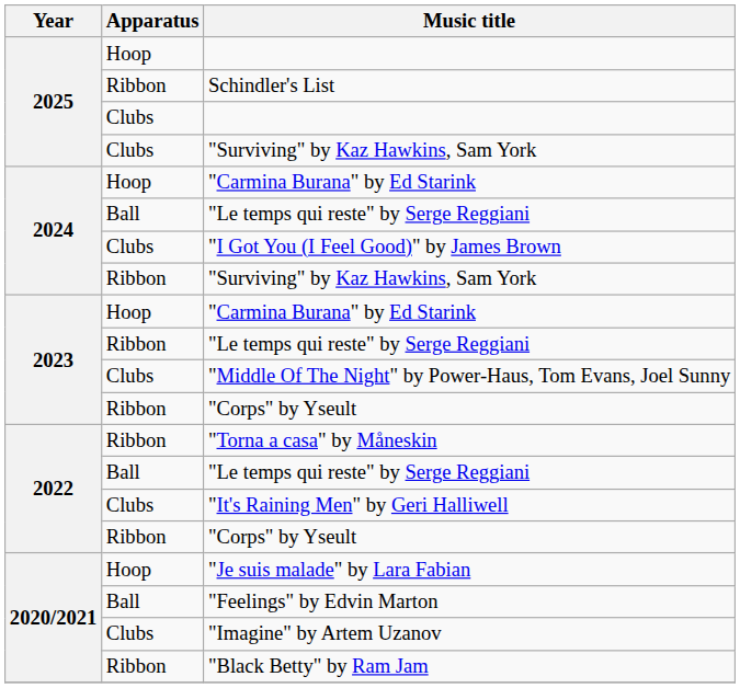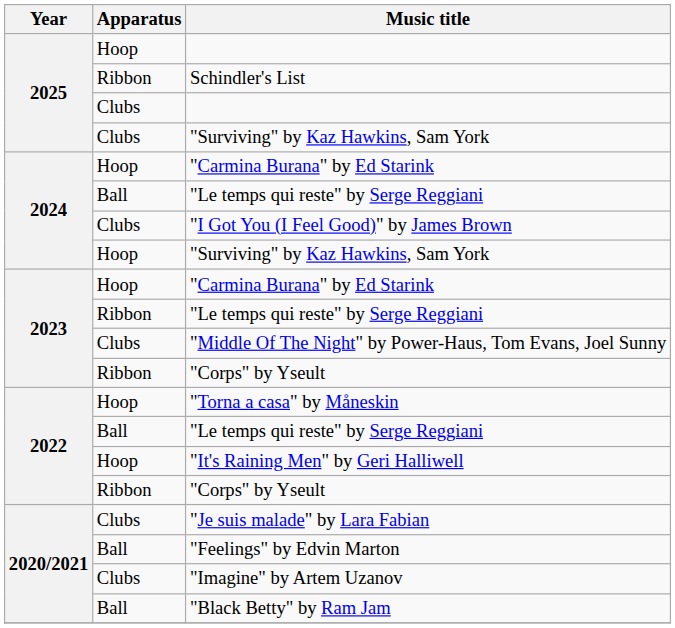2024 / "Surviving" by Kaz Hawkins, Sam York | Apparatus: Ribbon -> Hoop
"Torna a casa" by Måneskin | Apparatus: Ribbon -> Hoop
"It's Raining Men" by Geri Halliwell | Apparatus: Clubs -> Hoop
"Je suis malade" by Lara Fabian | Apparatus: Hoop -> Clubs
"Black Betty" by Ram Jam | Apparatus: Ribbon -> Ball
